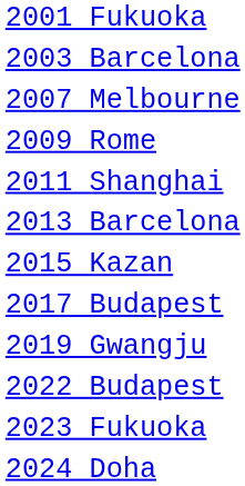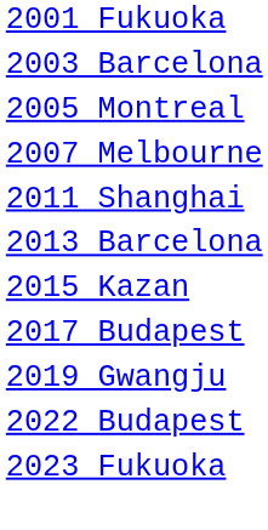+ row: 2005 Montreal
- row: 2009 Rome
- row: 2024 Doha
